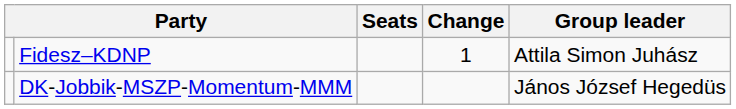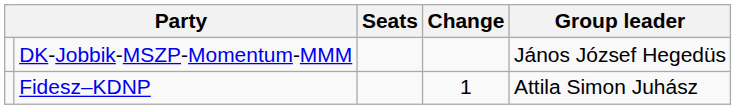rows swapped: Fidesz–KDNP <-> DK-Jobbik-MSZP-Momentum-MMM
